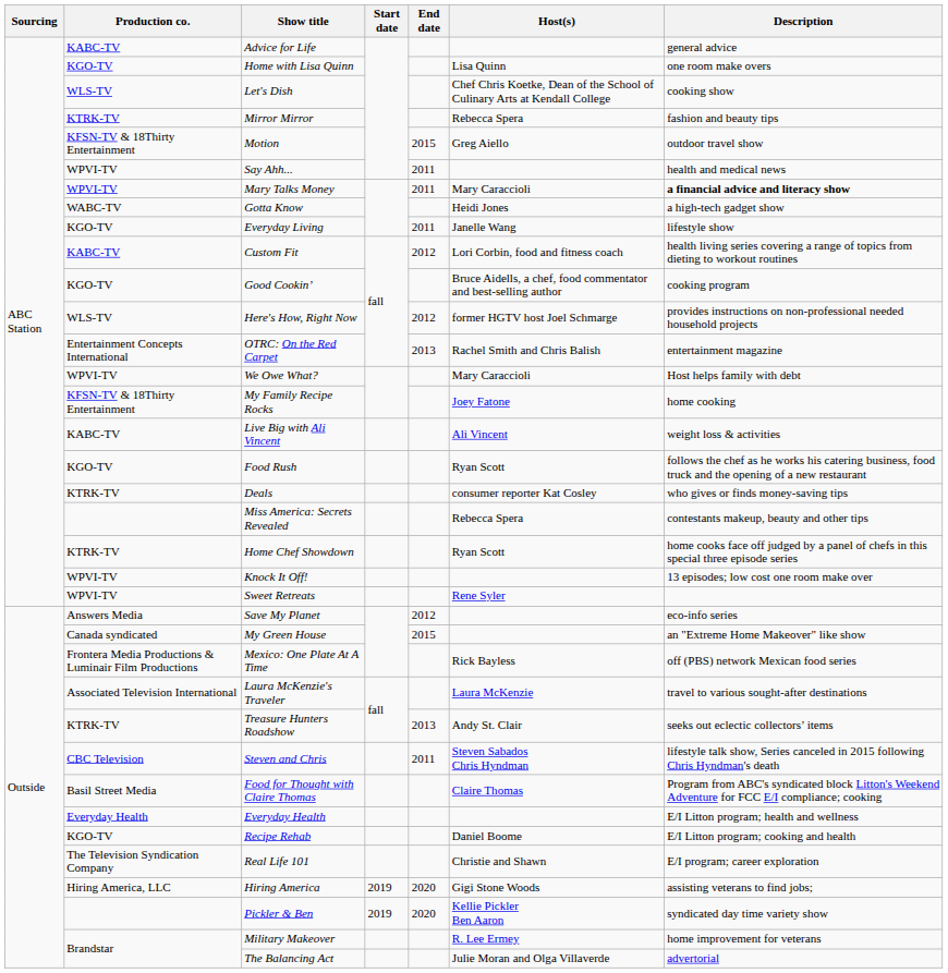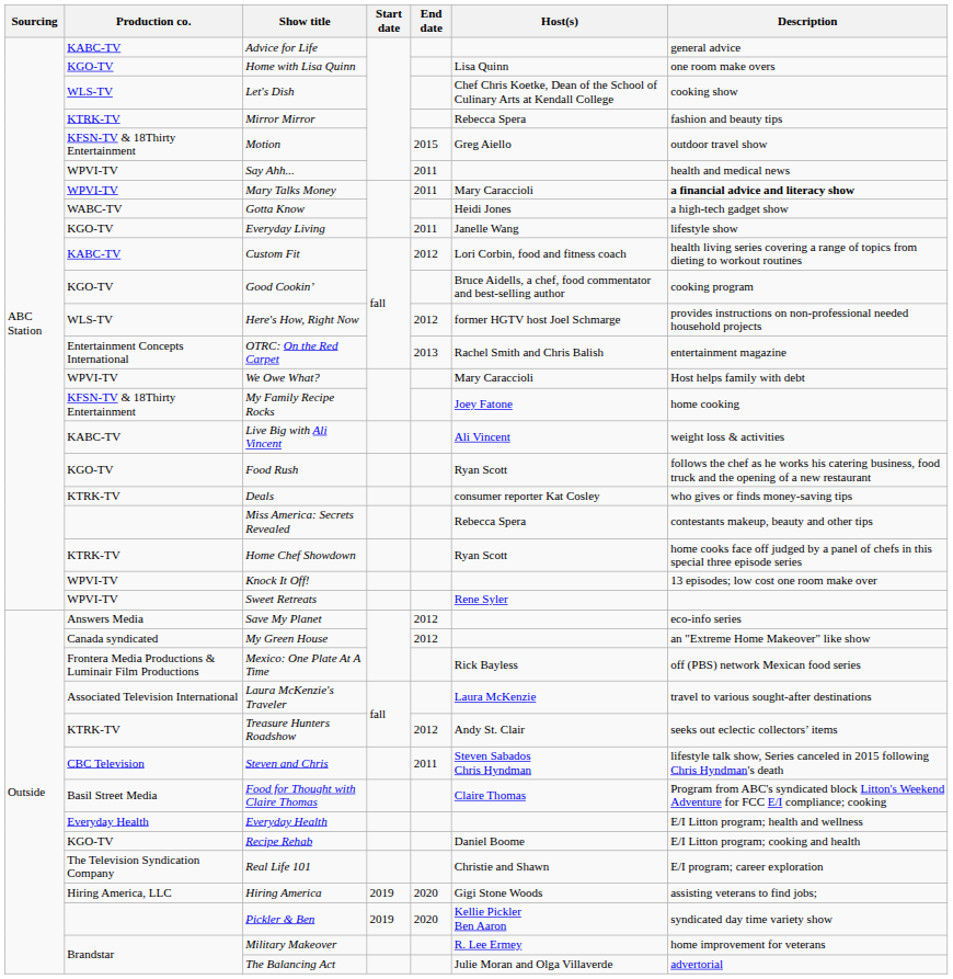My Green House | End date: 2015 -> 2012
Treasure Hunters Roadshow | End date: 2013 -> 2012
